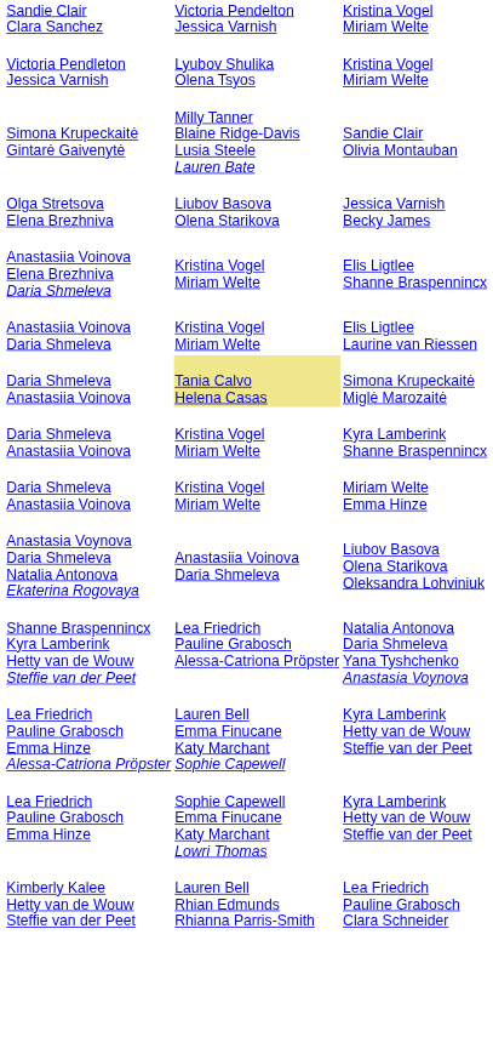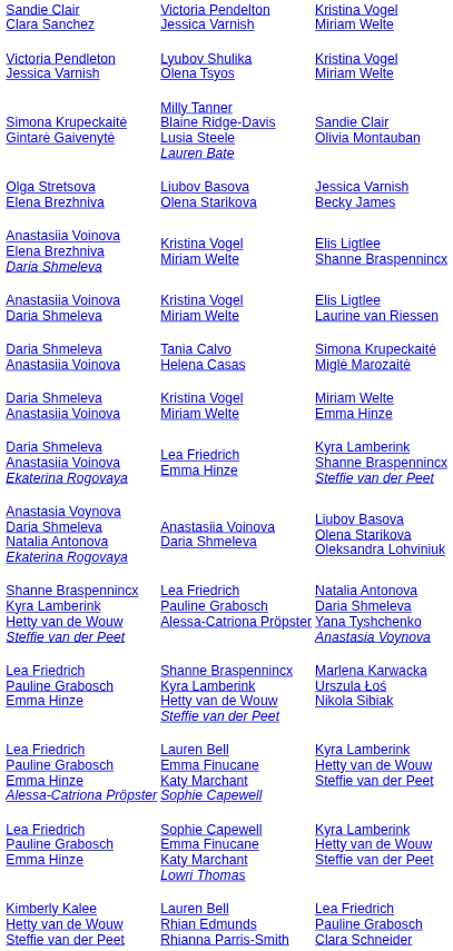Simona Krupeckaitė Miglė Marozaitė | column 3: khaki background -> no background
- row: Daria Shmeleva Anastasiia Voinova | Kristina Vogel Miriam Welte | Kyra Lamberink Shanne Braspennincx
+ row: Daria Shmeleva Anastasiia Voinova Ekaterina Rogovaya | Lea Friedrich Emma Hinze | Kyra Lamberink Shanne Braspennincx Steffie van der Peet
+ row: Lea Friedrich Pauline Grabosch Emma Hinze | Shanne Braspennincx Kyra Lamberink Hetty van de Wouw Steffie van der Peet | Marlena Karwacka Urszula Łoś Nikola Sibiak
